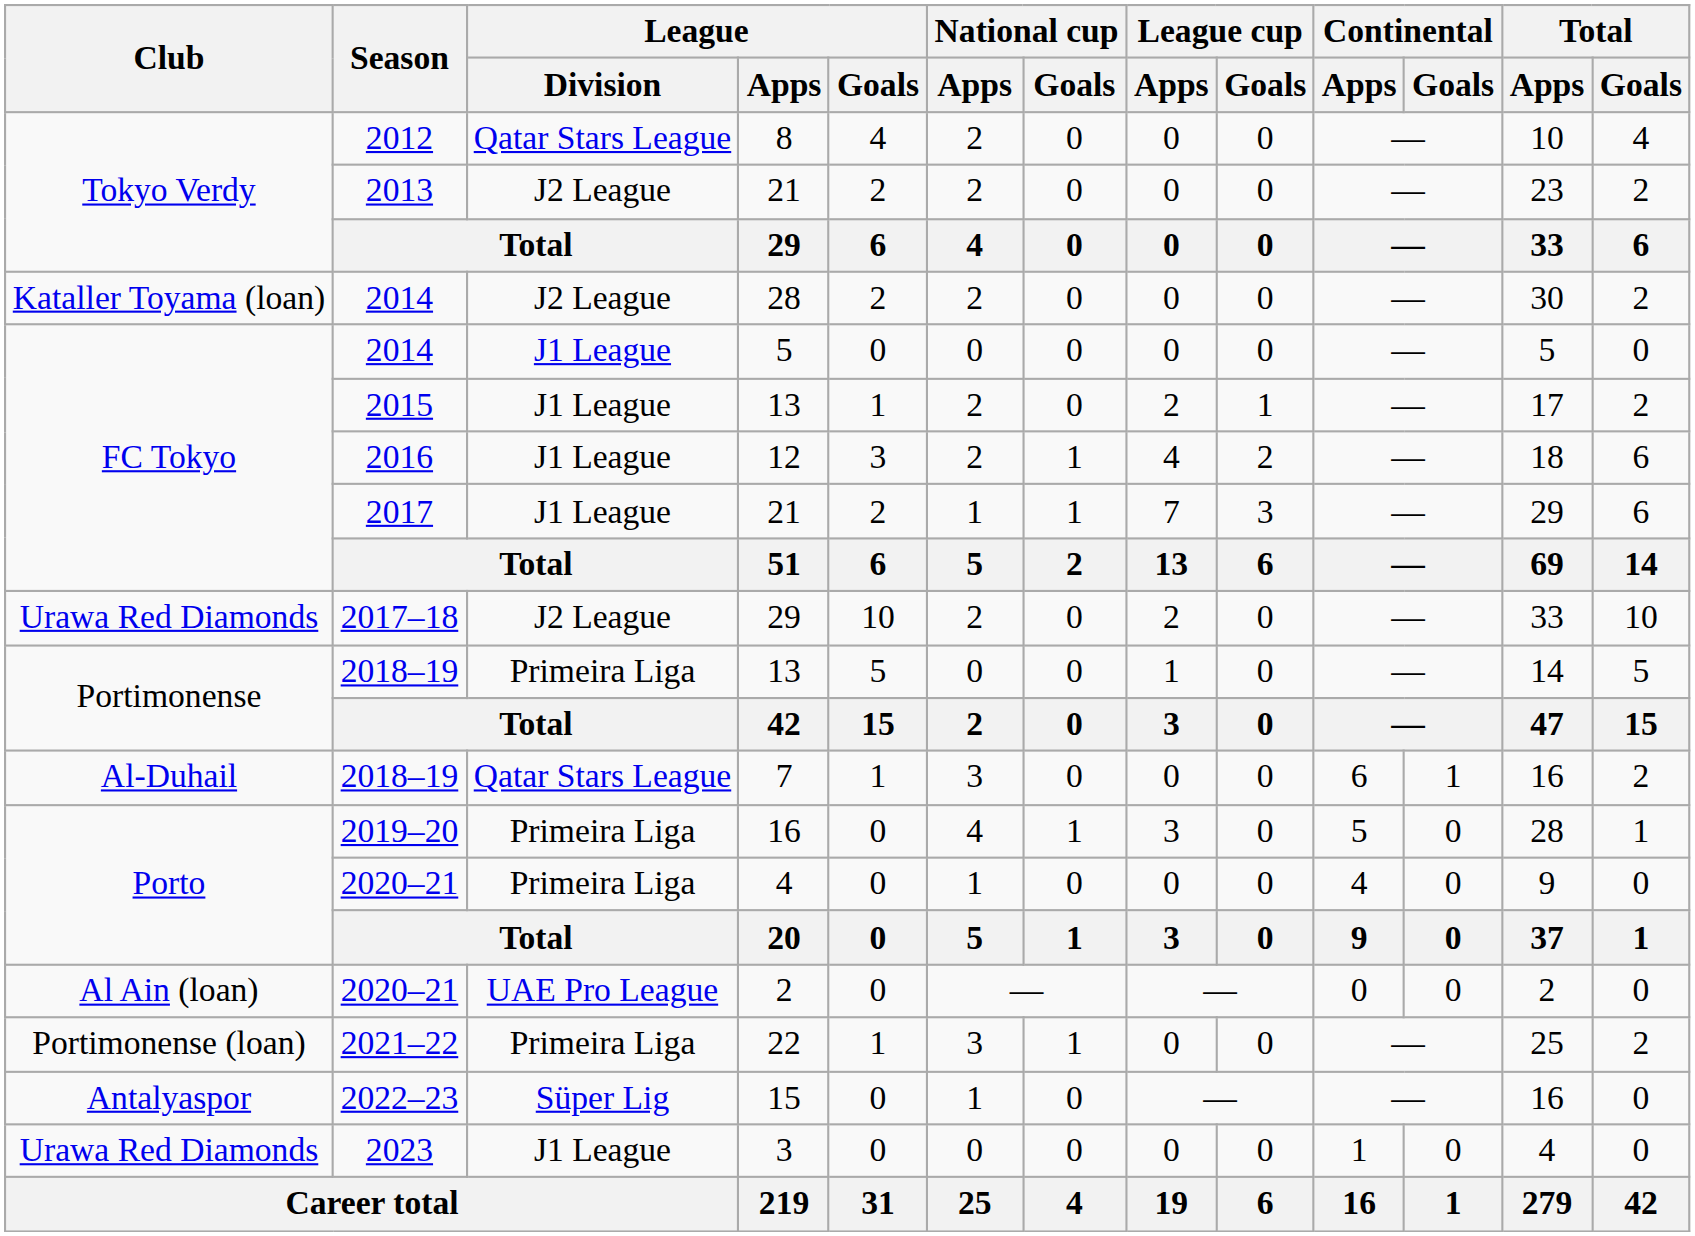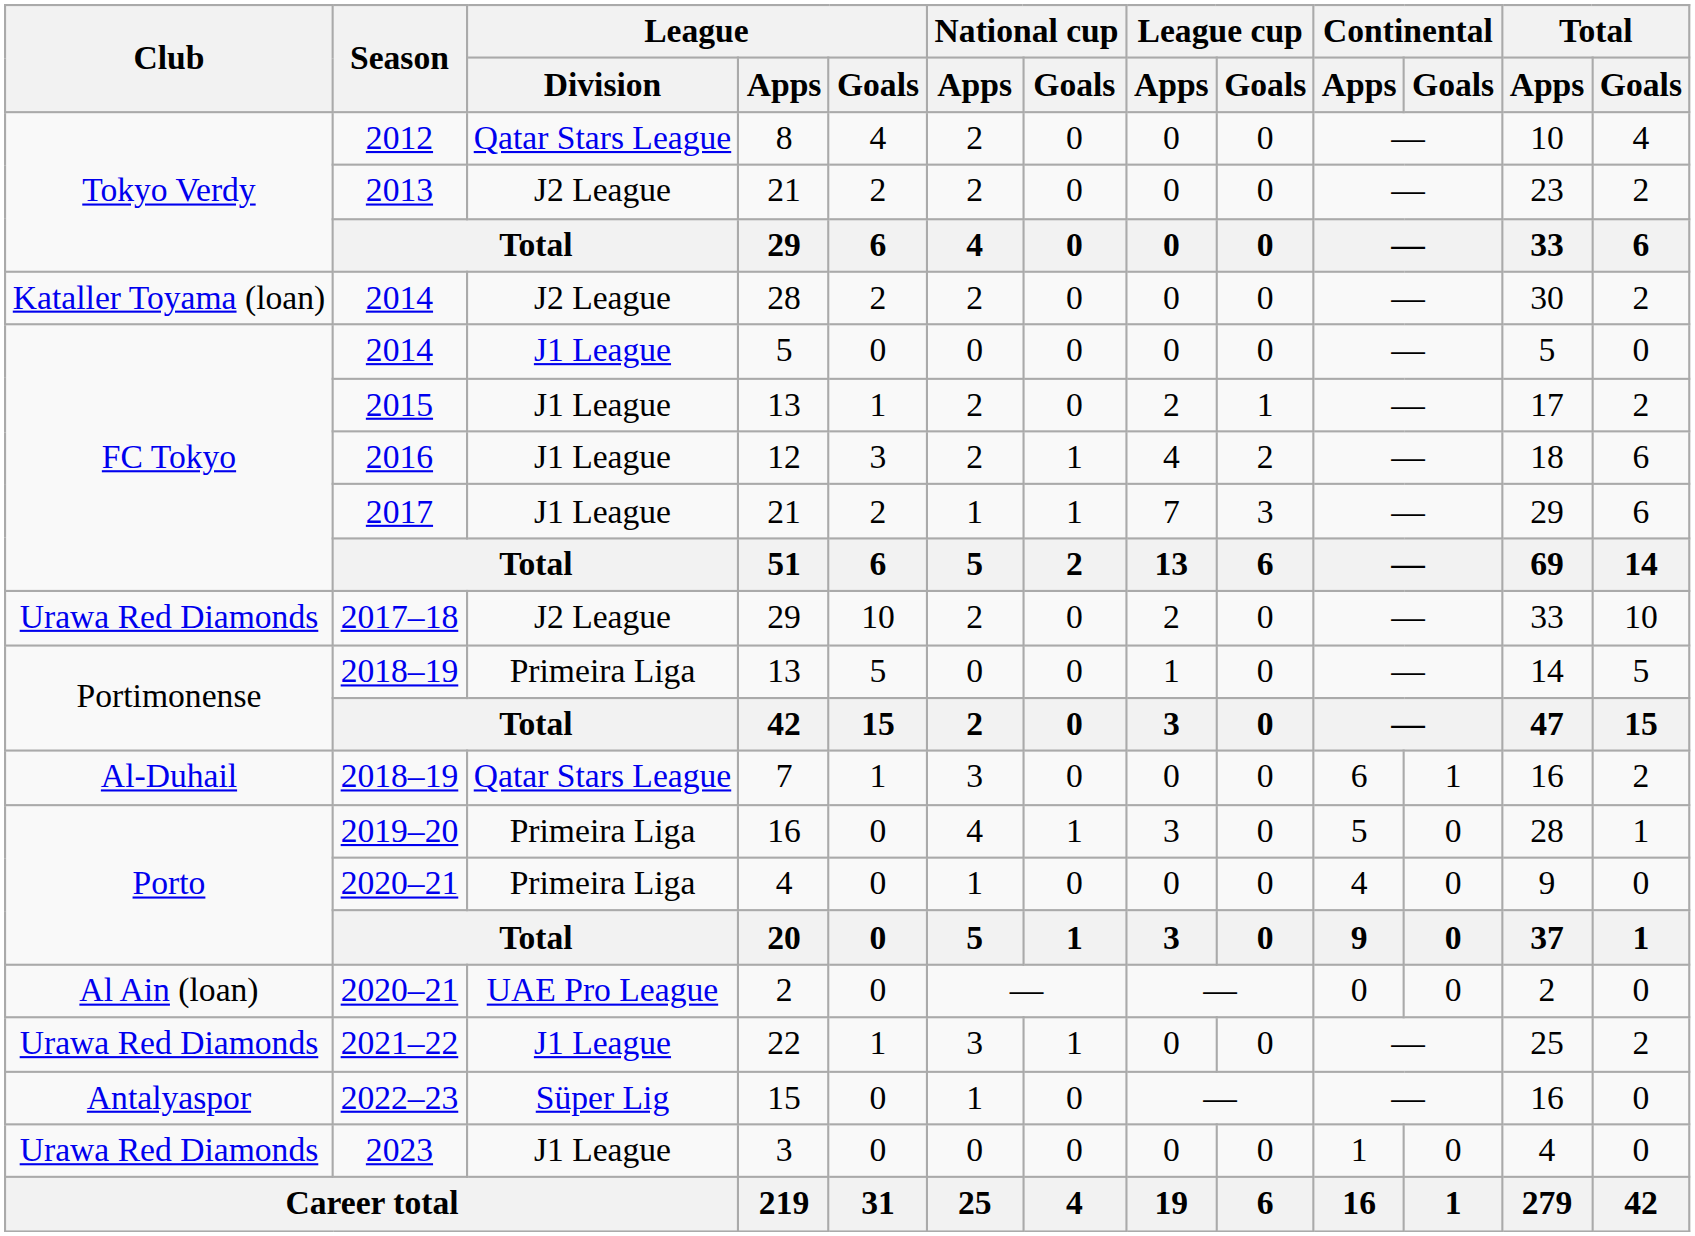22 | Club: Portimonense (loan) -> Urawa Red Diamonds
22 | League / Division: Primeira Liga -> J1 League
